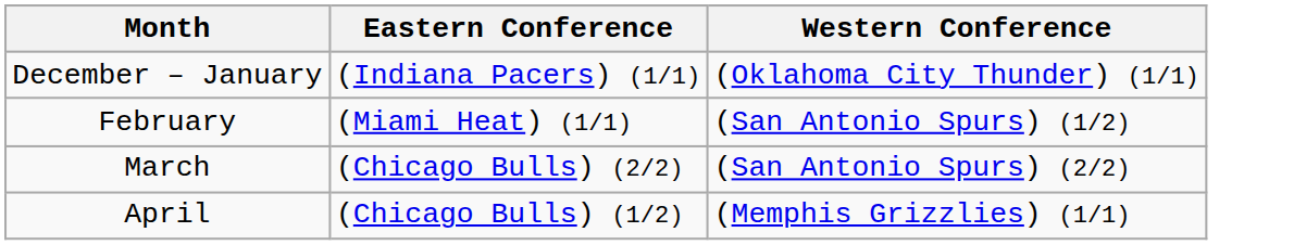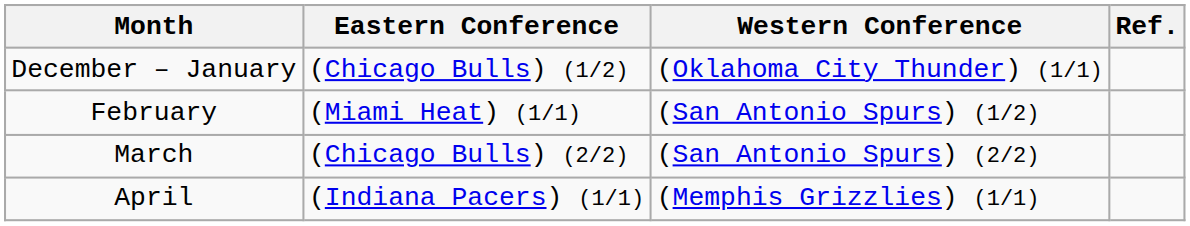+ column: Ref.
December – January | Eastern Conference: (Indiana Pacers) (1/1) -> (Chicago Bulls) (1/2)
April | Eastern Conference: (Chicago Bulls) (1/2) -> (Indiana Pacers) (1/1)
